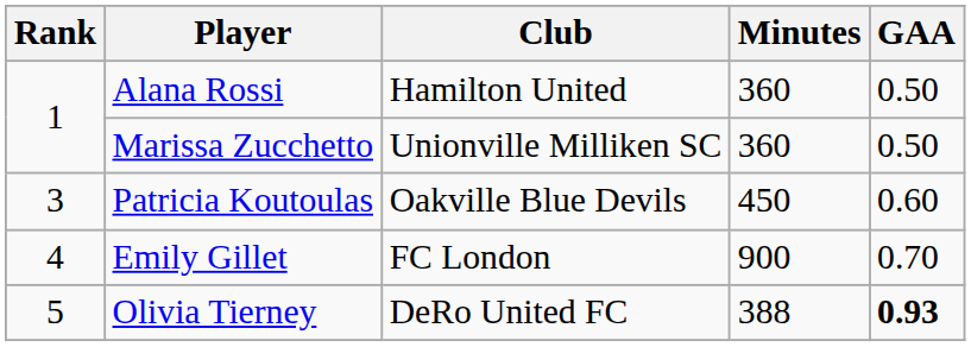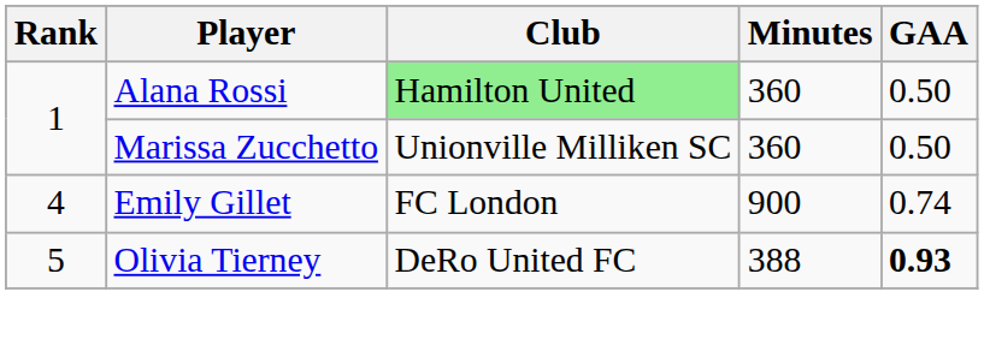Alana Rossi | Club: no background -> lightgreen background
- row: 3 | Patricia Koutoulas | Oakville Blue Devils | 450 | 0.60
Emily Gillet | GAA: 0.70 -> 0.74
